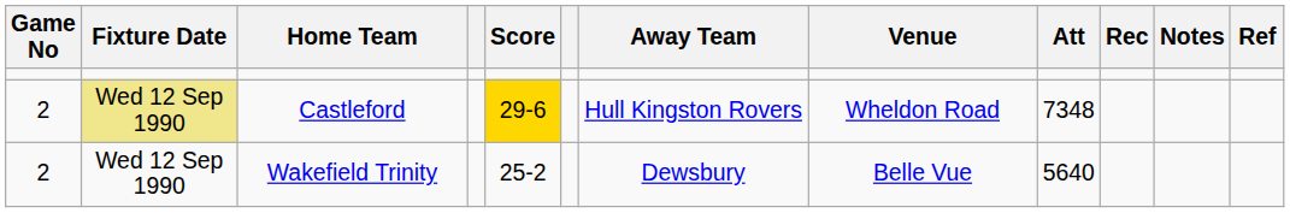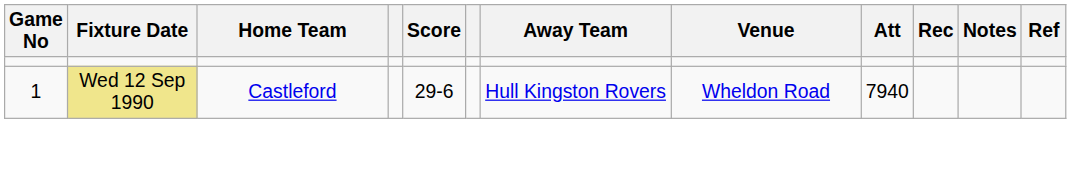Castleford | Game No: 2 -> 1
Castleford | Score: gold background -> no background
Castleford | Att: 7348 -> 7940
- row: 2 | Wed 12 Sep 1990 | Wakefield Trinity | 25-2 | Dewsbury | Belle Vue | 5640
